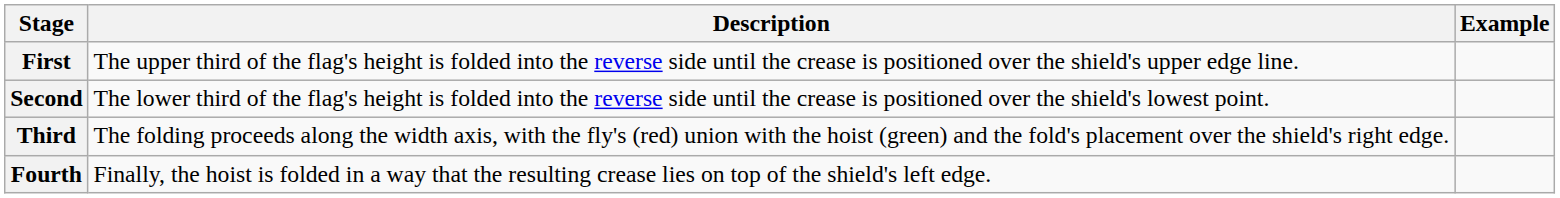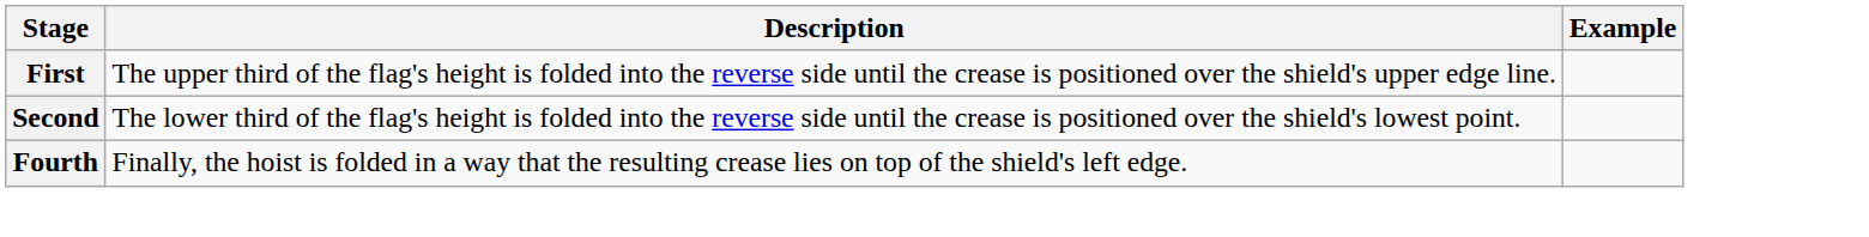- row: Third | The folding proceeds along the width axis, with the fly's (red) union with the hoist (green) and the fold's placement over the shield's right edge.
